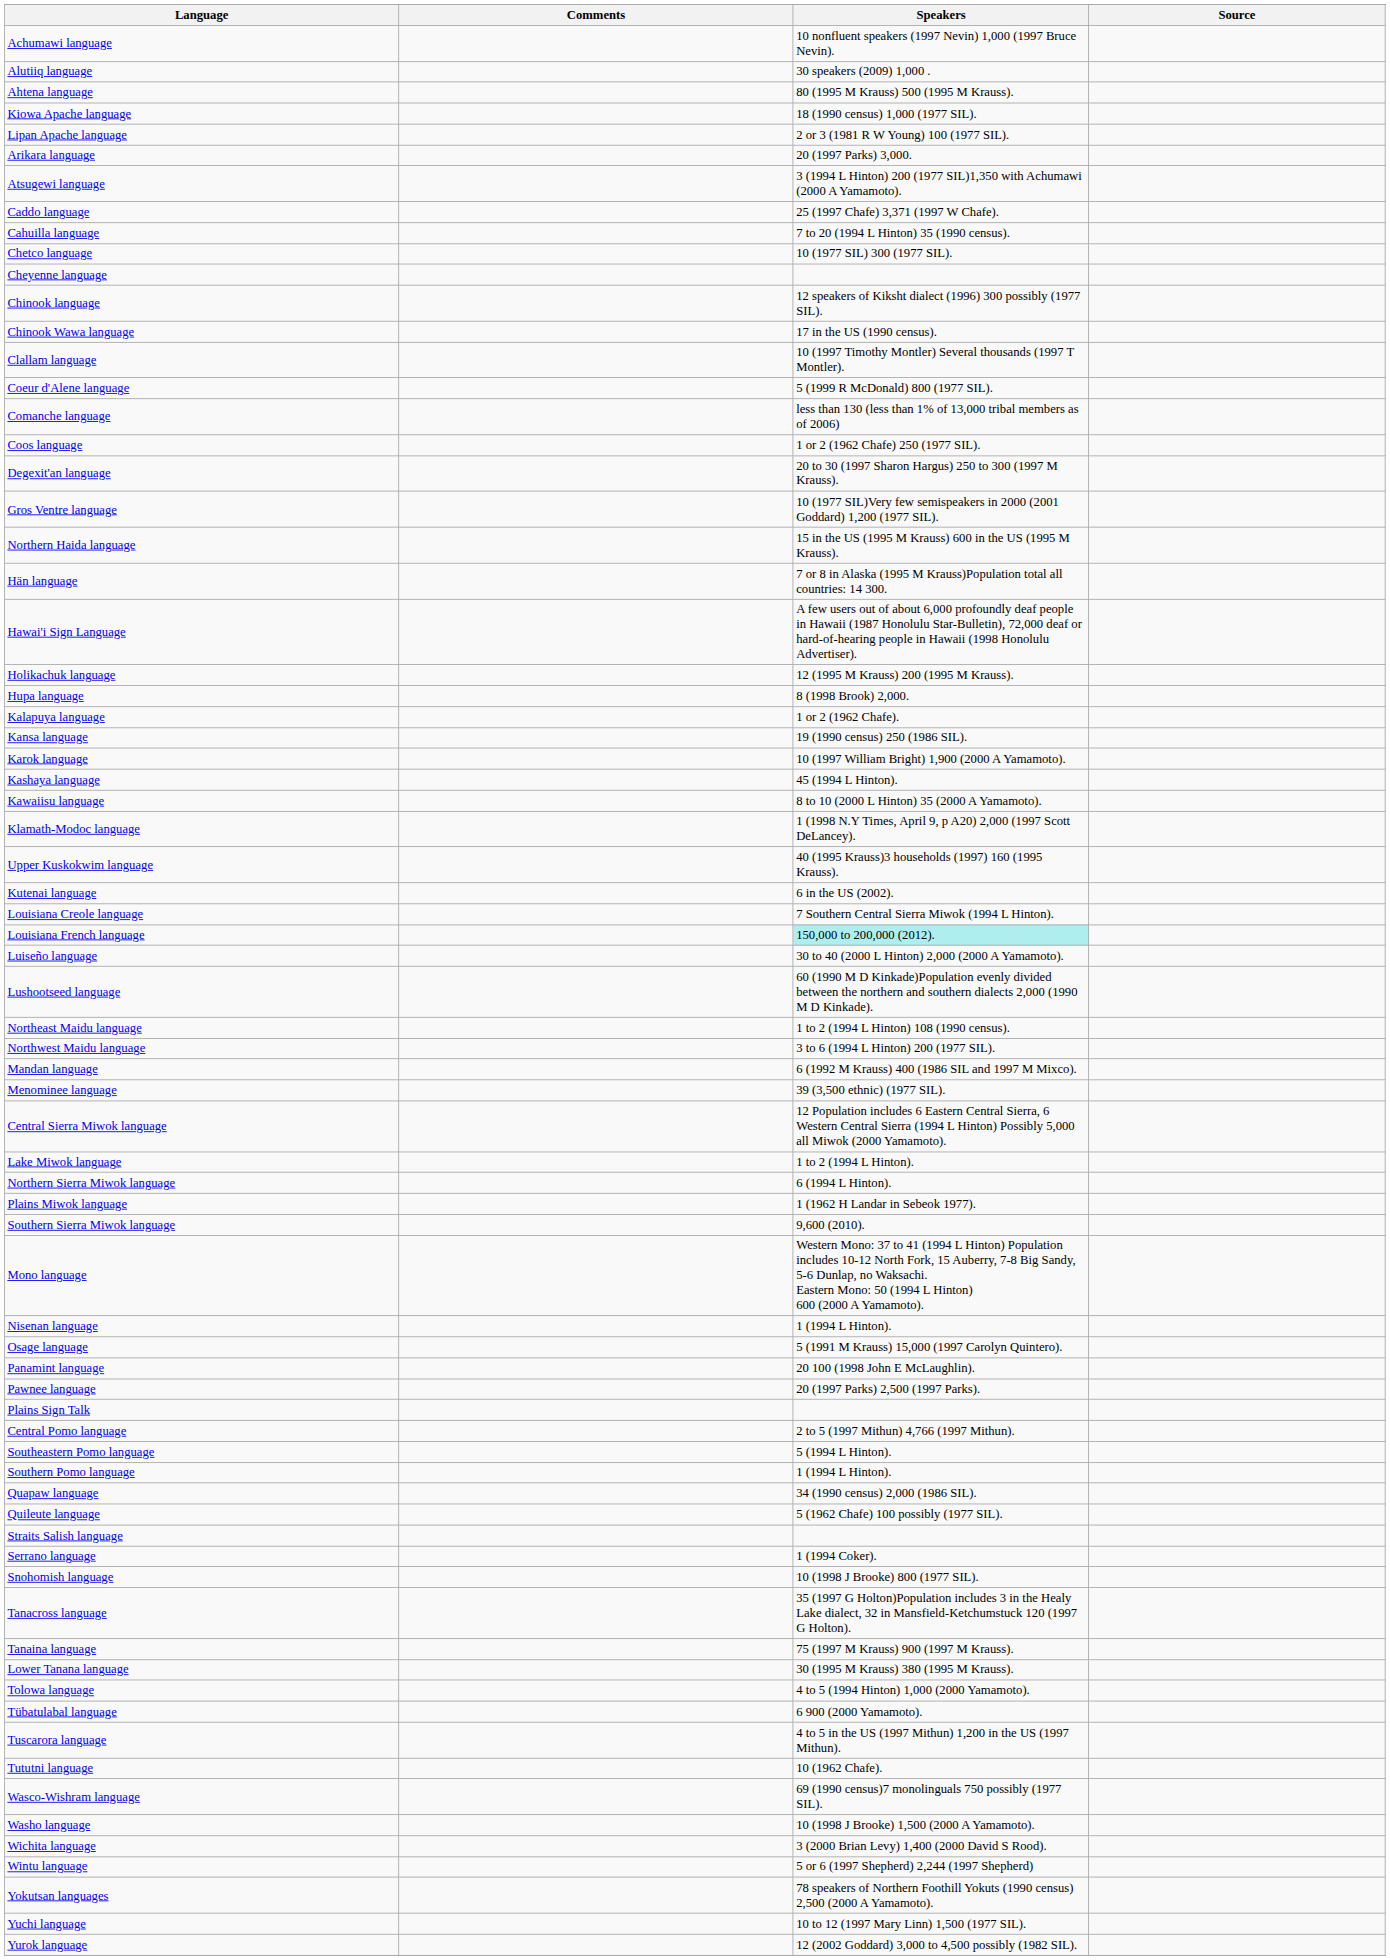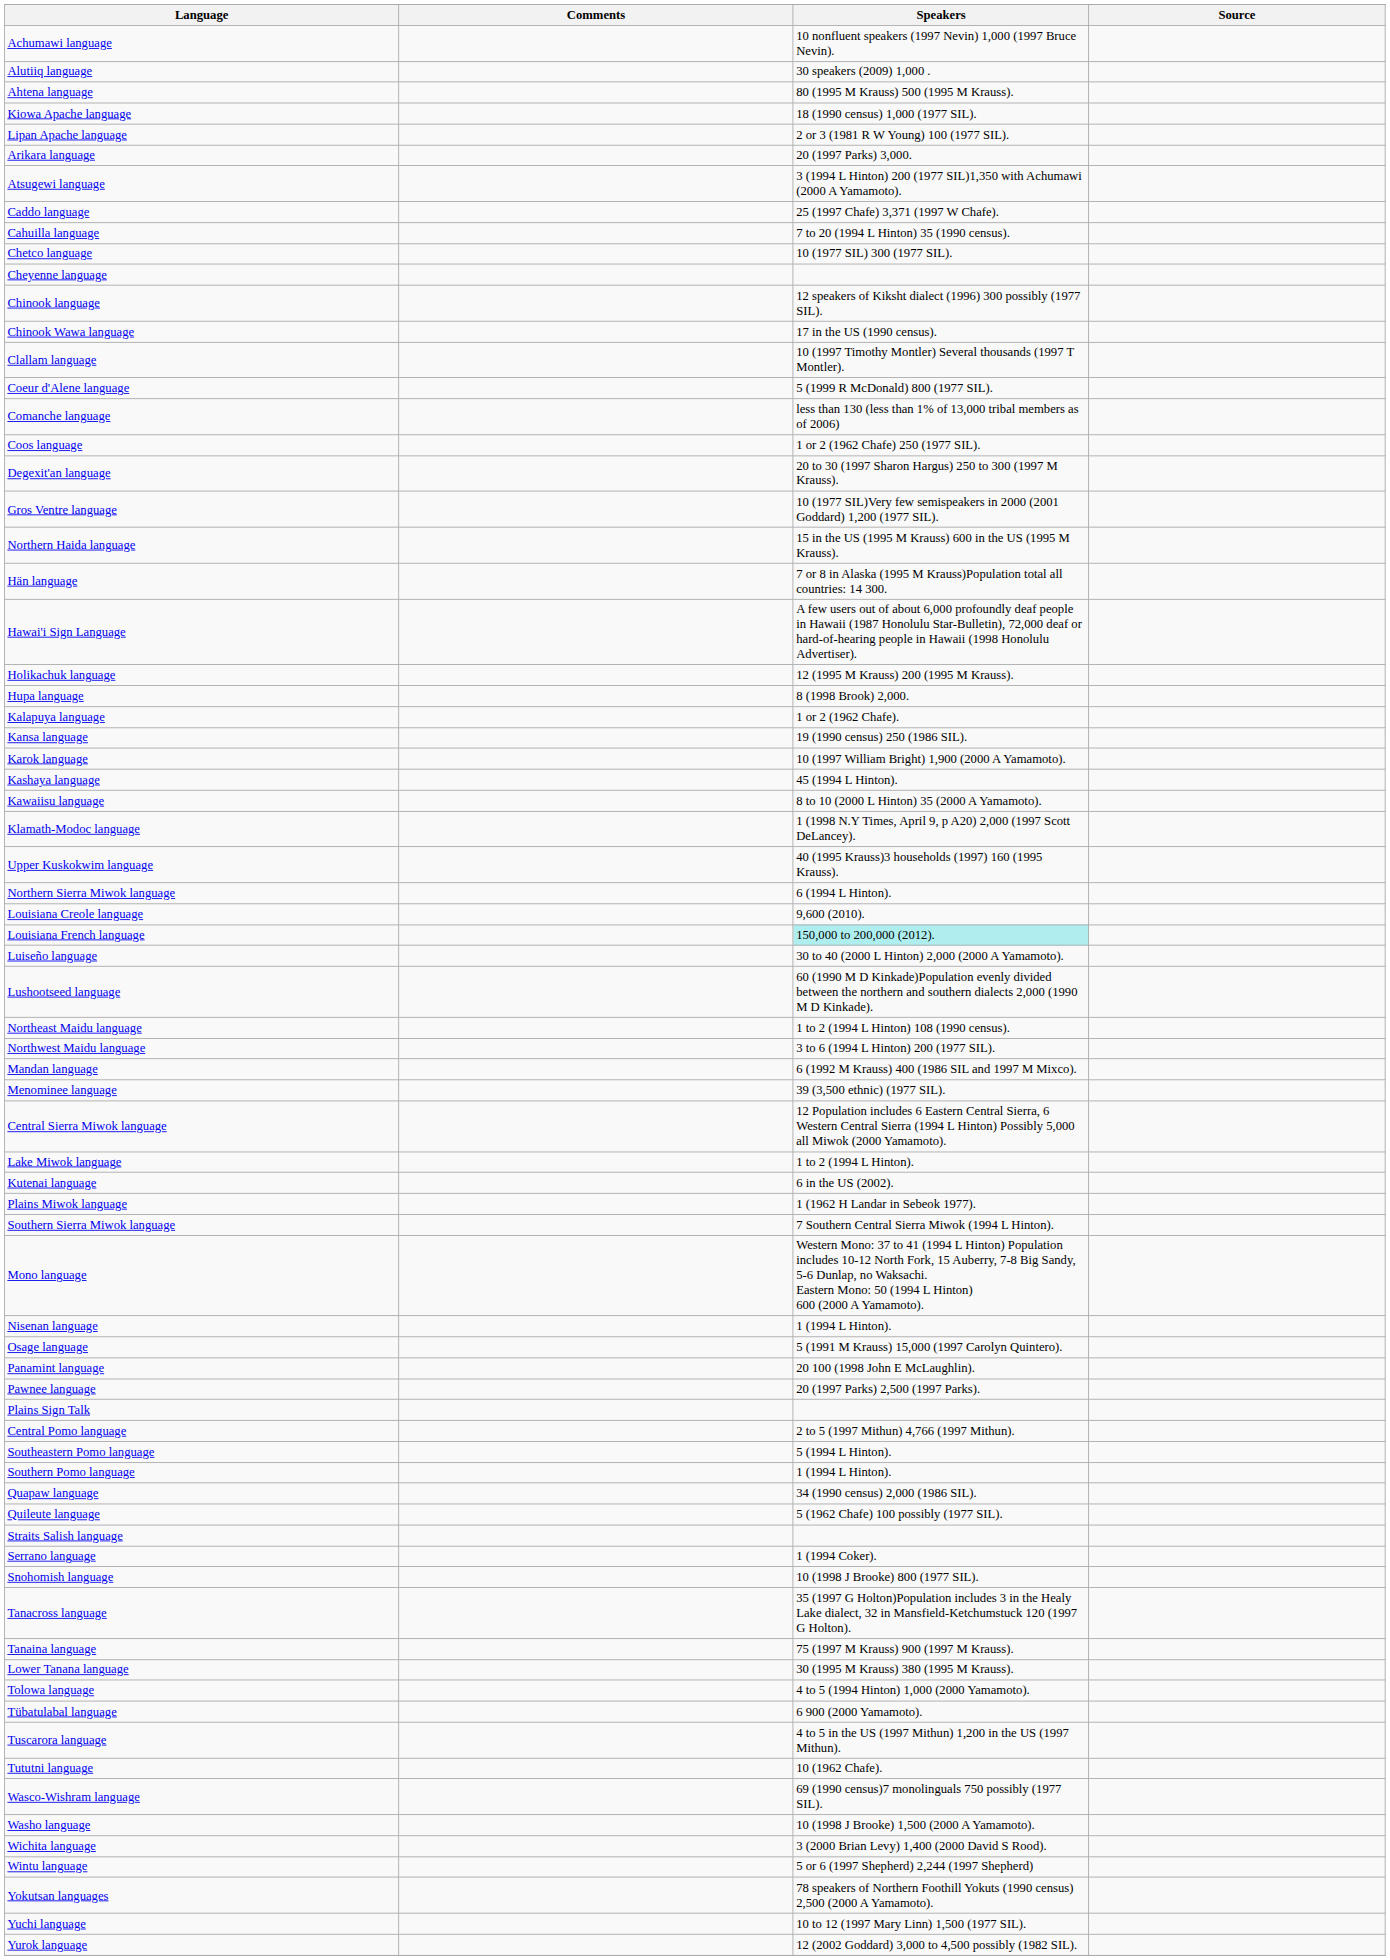rows swapped: Kutenai language <-> Northern Sierra Miwok language
Louisiana Creole language | Speakers: 7 Southern Central Sierra Miwok (1994 L Hinton). -> 9,600 (2010).
Southern Sierra Miwok language | Speakers: 9,600 (2010). -> 7 Southern Central Sierra Miwok (1994 L Hinton).
